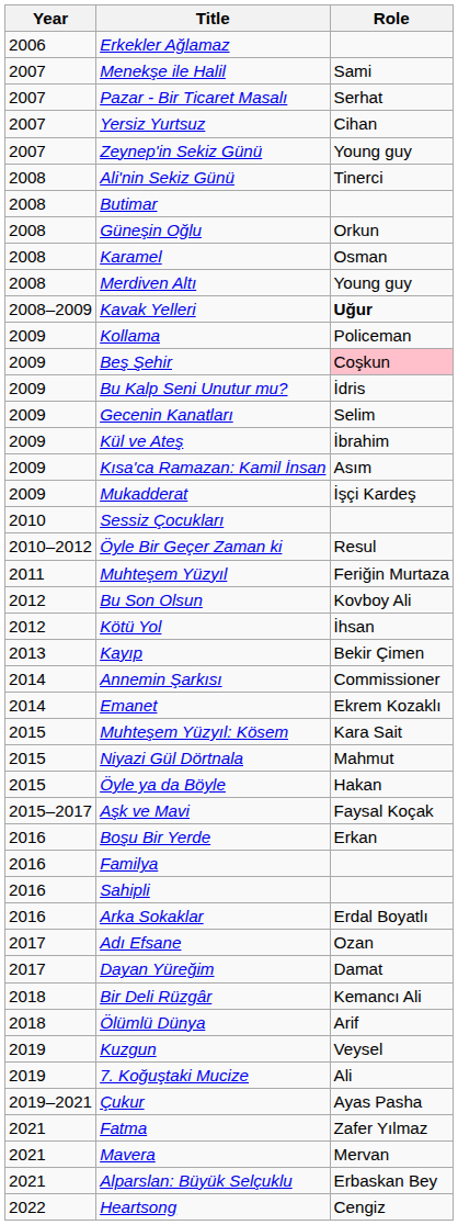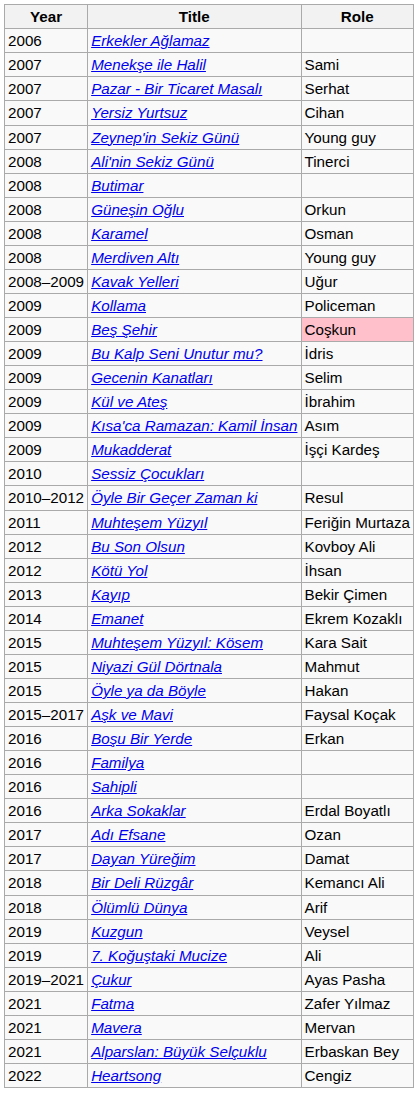Kavak Yelleri | Role: bold -> normal
- row: 2014 | Annemin Şarkısı | Commissioner
